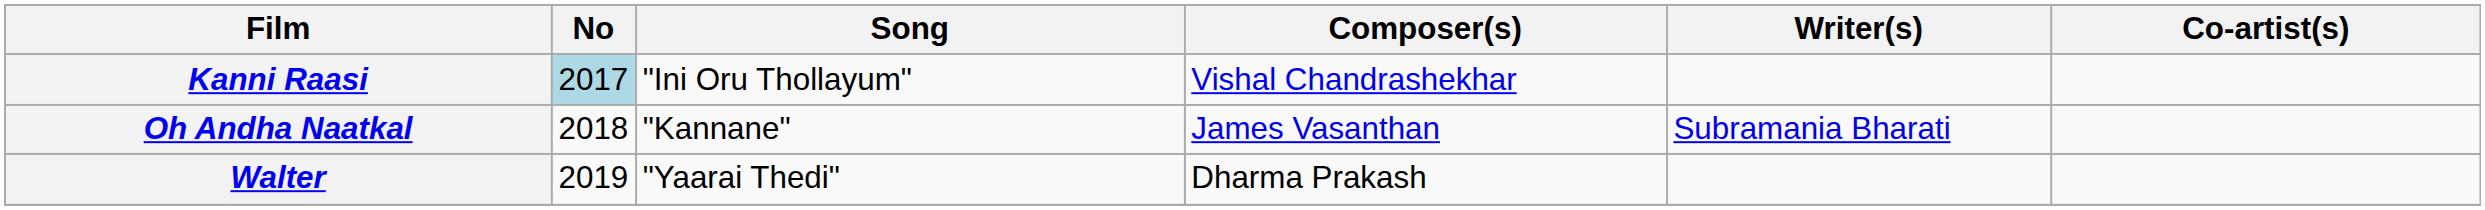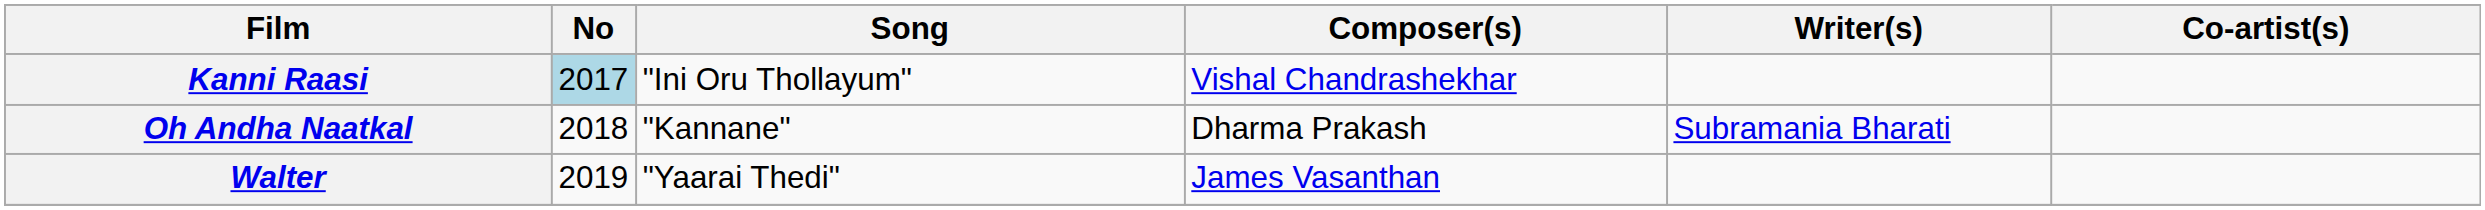Oh Andha Naatkal | Composer(s): James Vasanthan -> Dharma Prakash
Walter | Composer(s): Dharma Prakash -> James Vasanthan
